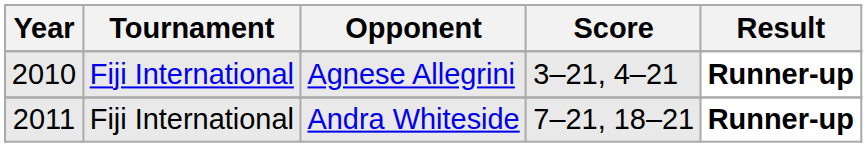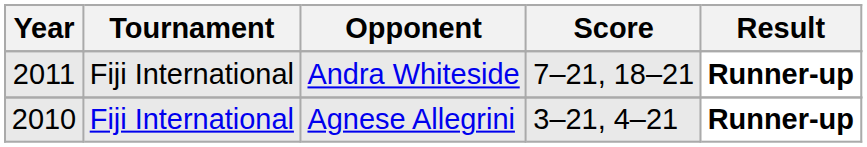rows swapped: Agnese Allegrini <-> Andra Whiteside
